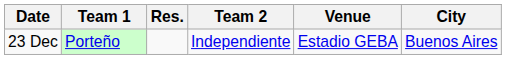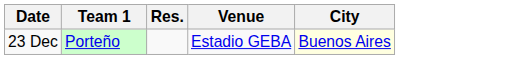- column: Team 2 | Independiente
23 Dec | City: no background -> lightyellow background
